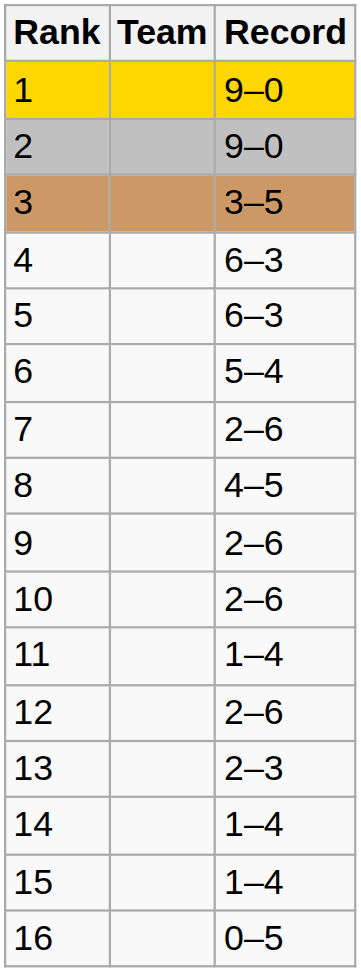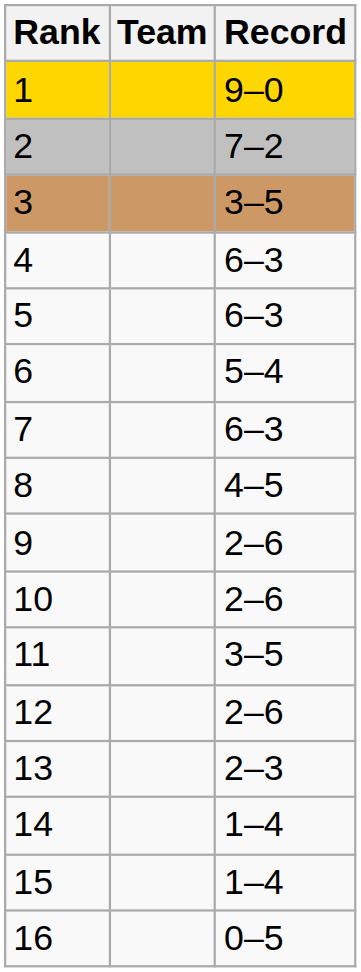2 | Record: 9–0 -> 7–2
7 | Record: 2–6 -> 6–3
11 | Record: 1–4 -> 3–5
